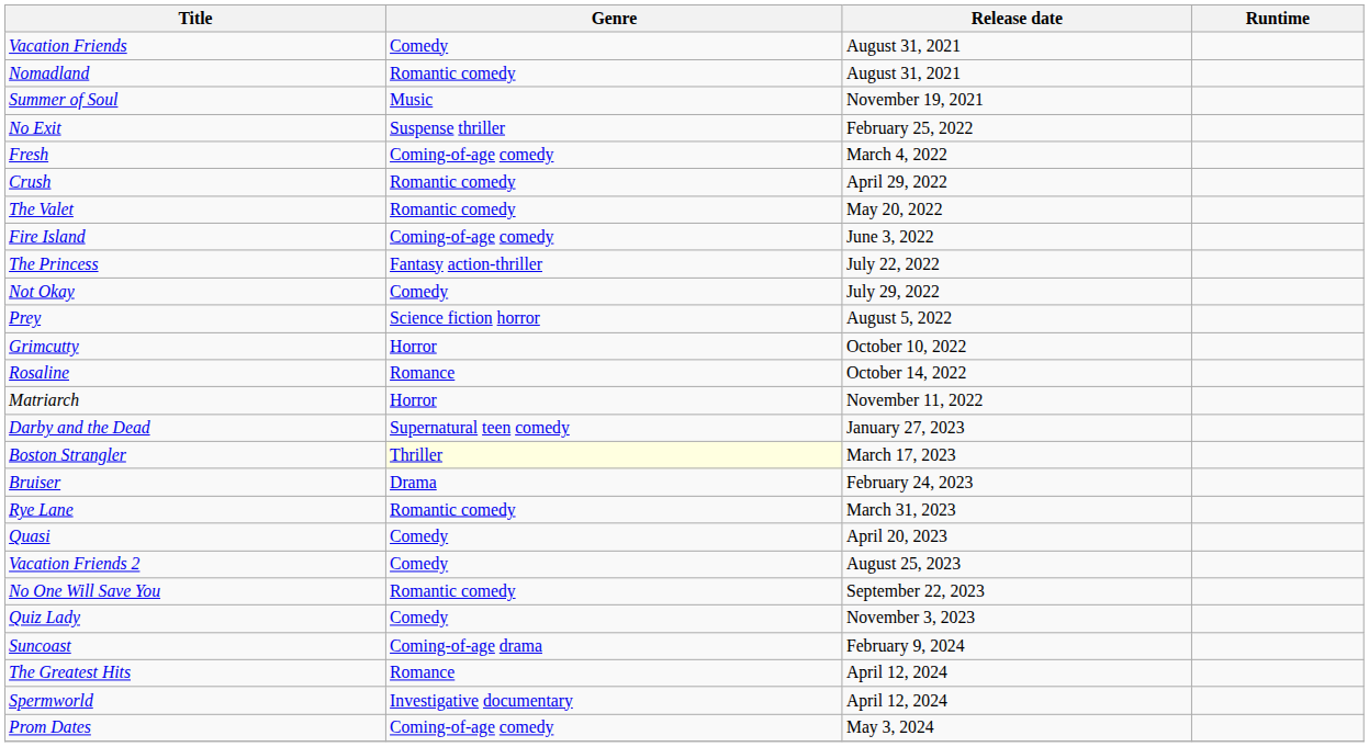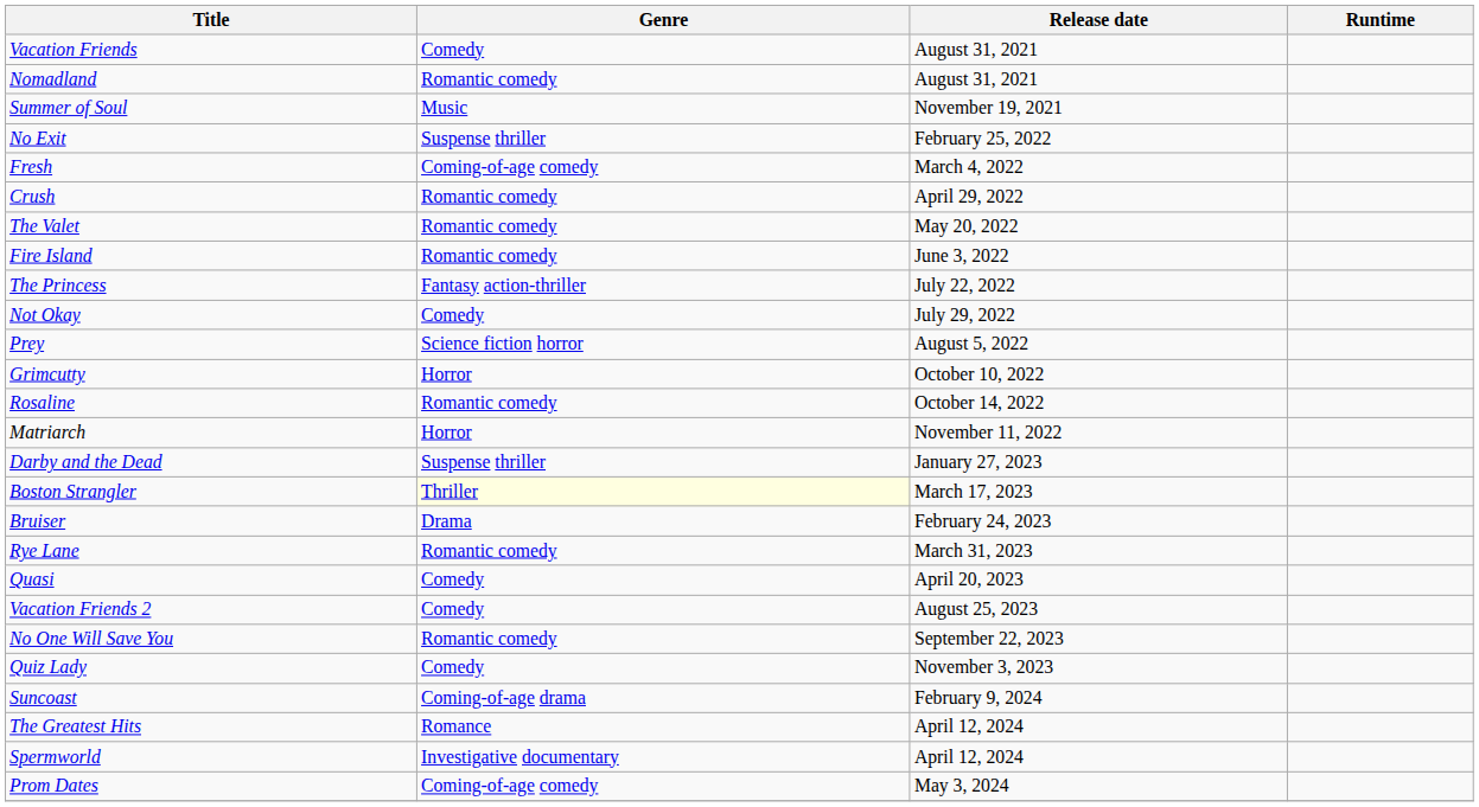Fire Island | Genre: Coming-of-age comedy -> Romantic comedy
Rosaline | Genre: Romance -> Romantic comedy
Darby and the Dead | Genre: Supernatural teen comedy -> Suspense thriller
